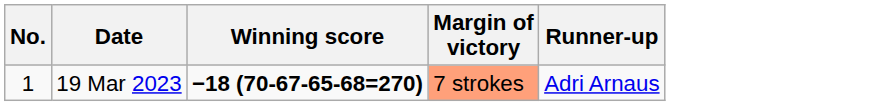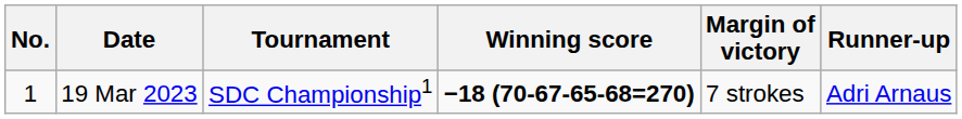+ column: Tournament | SDC Championship1
19 Mar 2023 | Margin of victory: lightsalmon background -> no background
